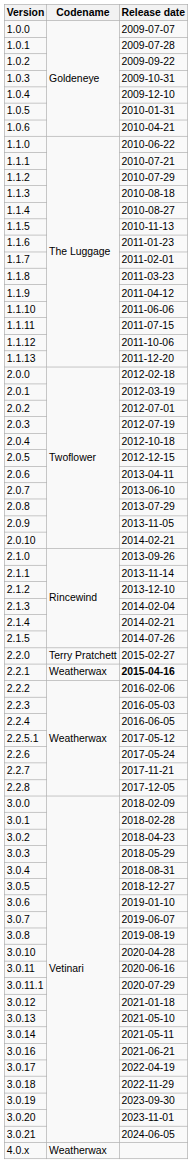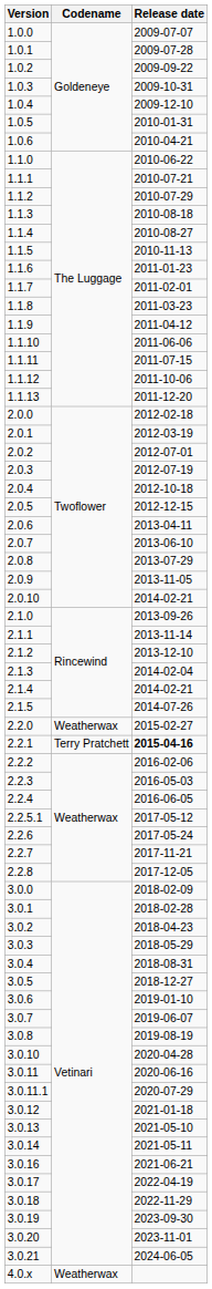2.2.0 | Codename: Terry Pratchett -> Weatherwax
2.2.1 | Codename: Weatherwax -> Terry Pratchett
